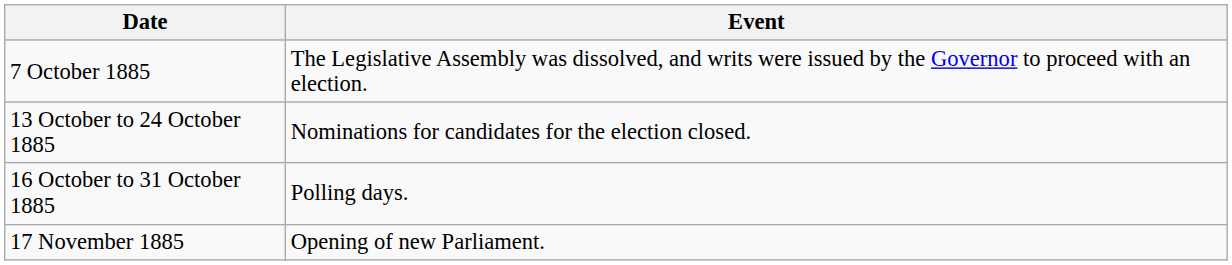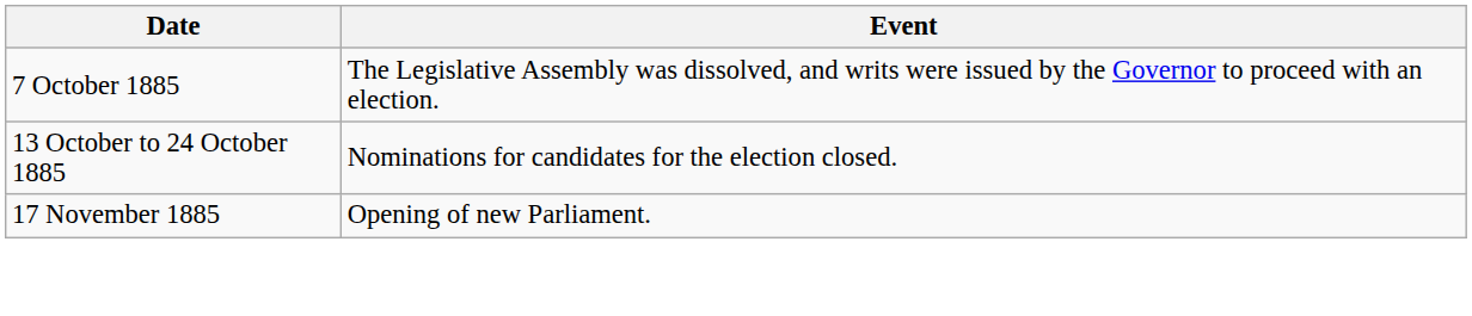- row: 16 October to 31 October 1885 | Polling days.
